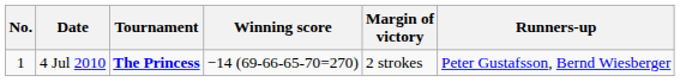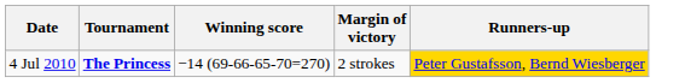- column: No. | 1
4 Jul 2010 | Runners-up: no background -> gold background
